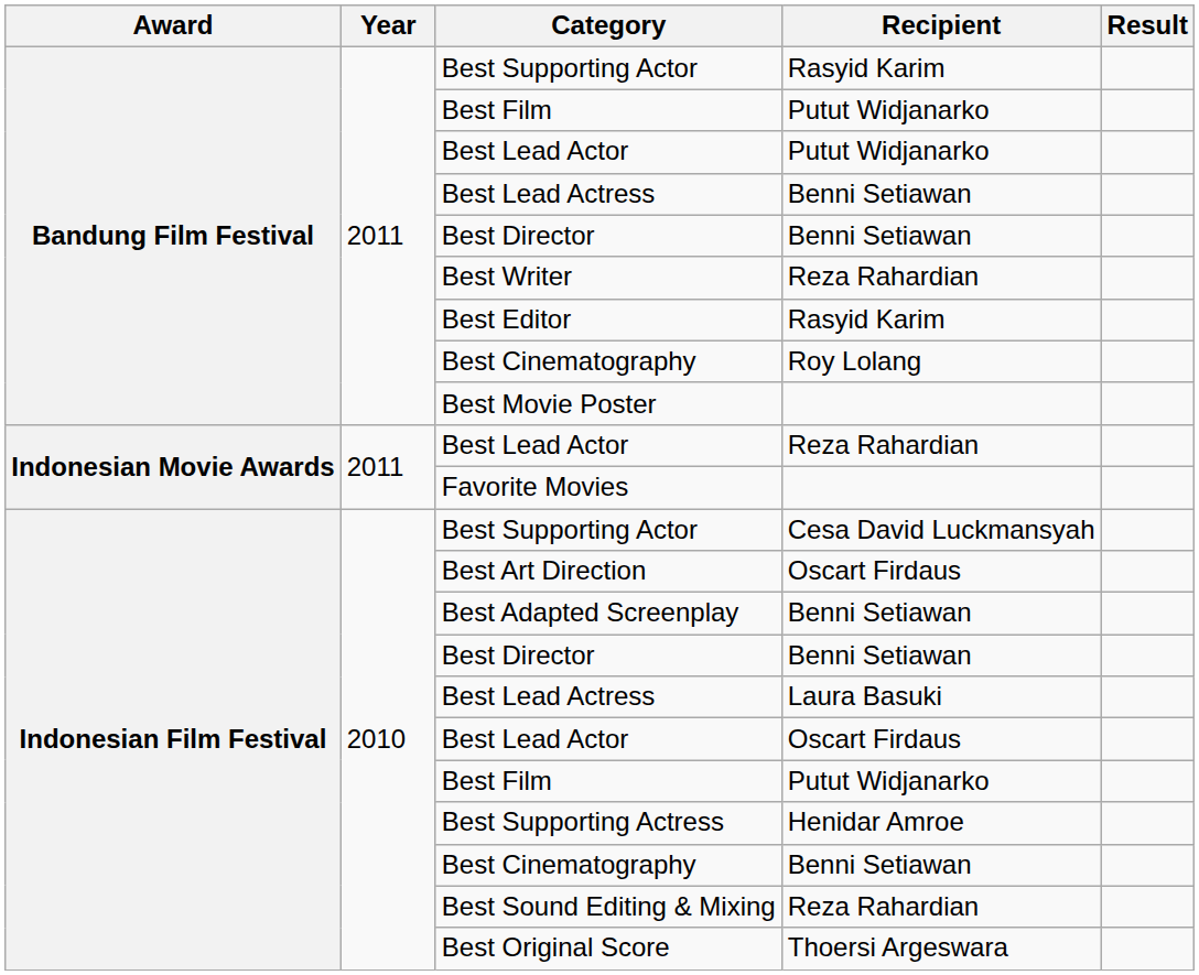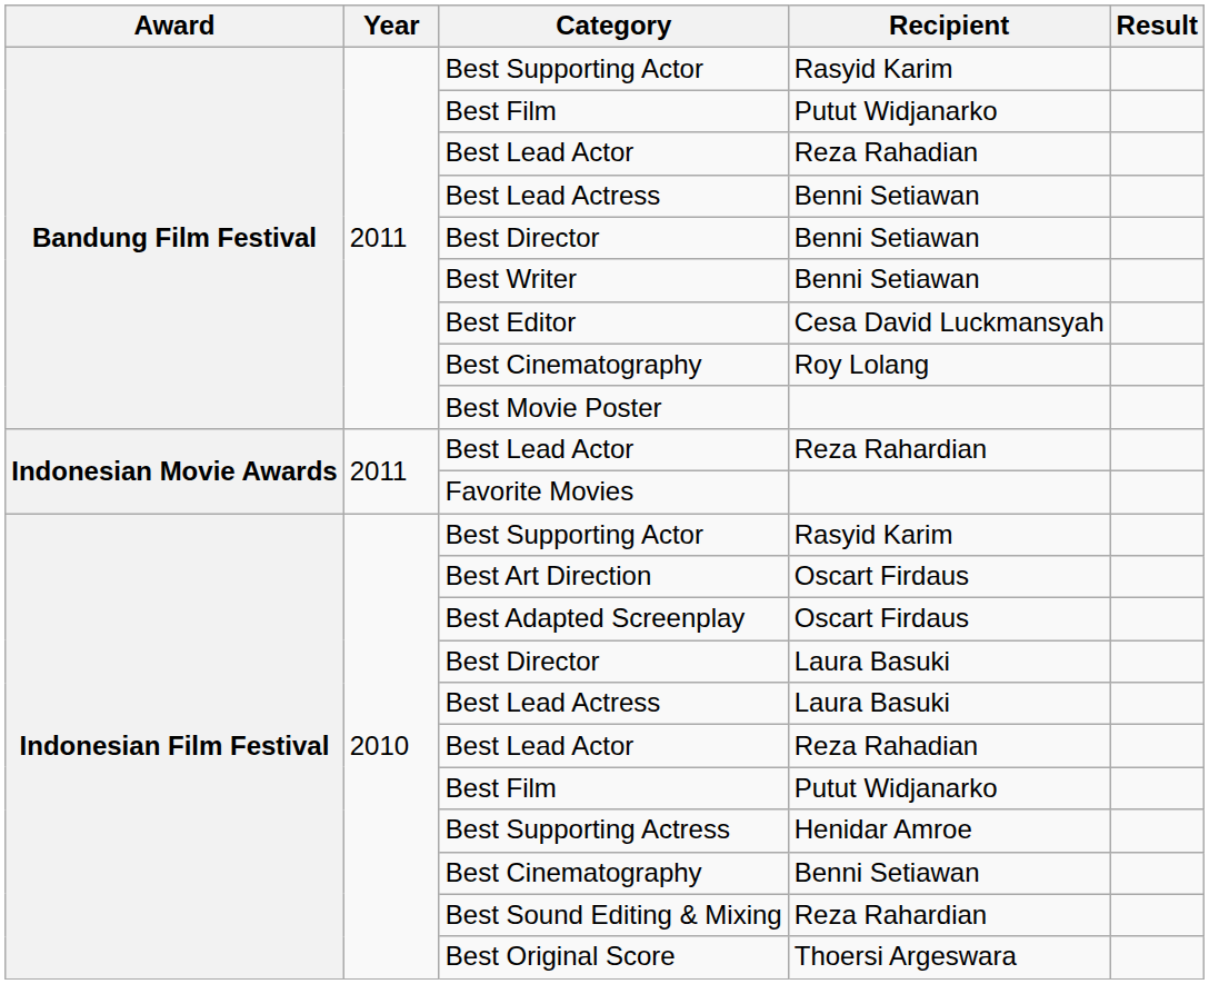Bandung Film Festival / Best Lead Actor | Recipient: Putut Widjanarko -> Reza Rahadian
Best Writer | Recipient: Reza Rahardian -> Benni Setiawan
Best Editor | Recipient: Rasyid Karim -> Cesa David Luckmansyah
Indonesian Film Festival / Best Supporting Actor | Recipient: Cesa David Luckmansyah -> Rasyid Karim
Best Adapted Screenplay | Recipient: Benni Setiawan -> Oscart Firdaus
Indonesian Film Festival / Best Director | Recipient: Benni Setiawan -> Laura Basuki
Indonesian Film Festival / Best Lead Actor | Recipient: Oscart Firdaus -> Reza Rahadian
